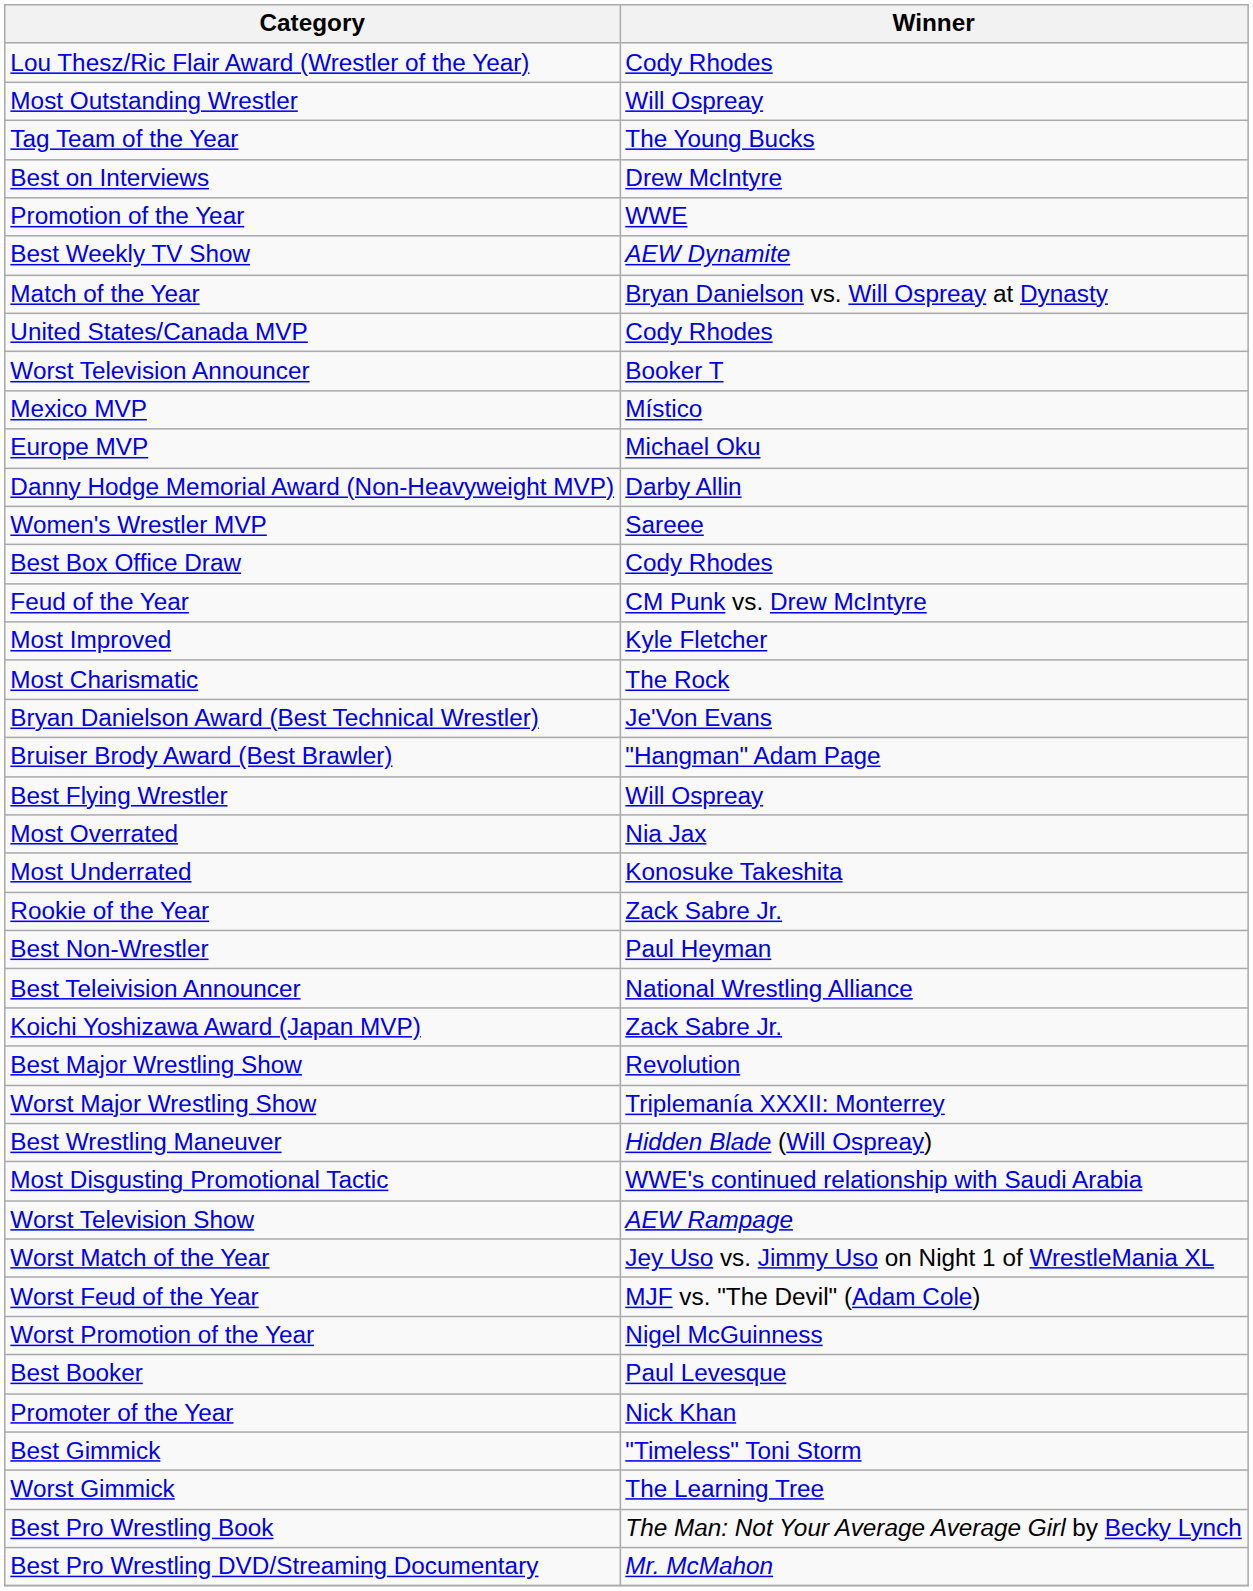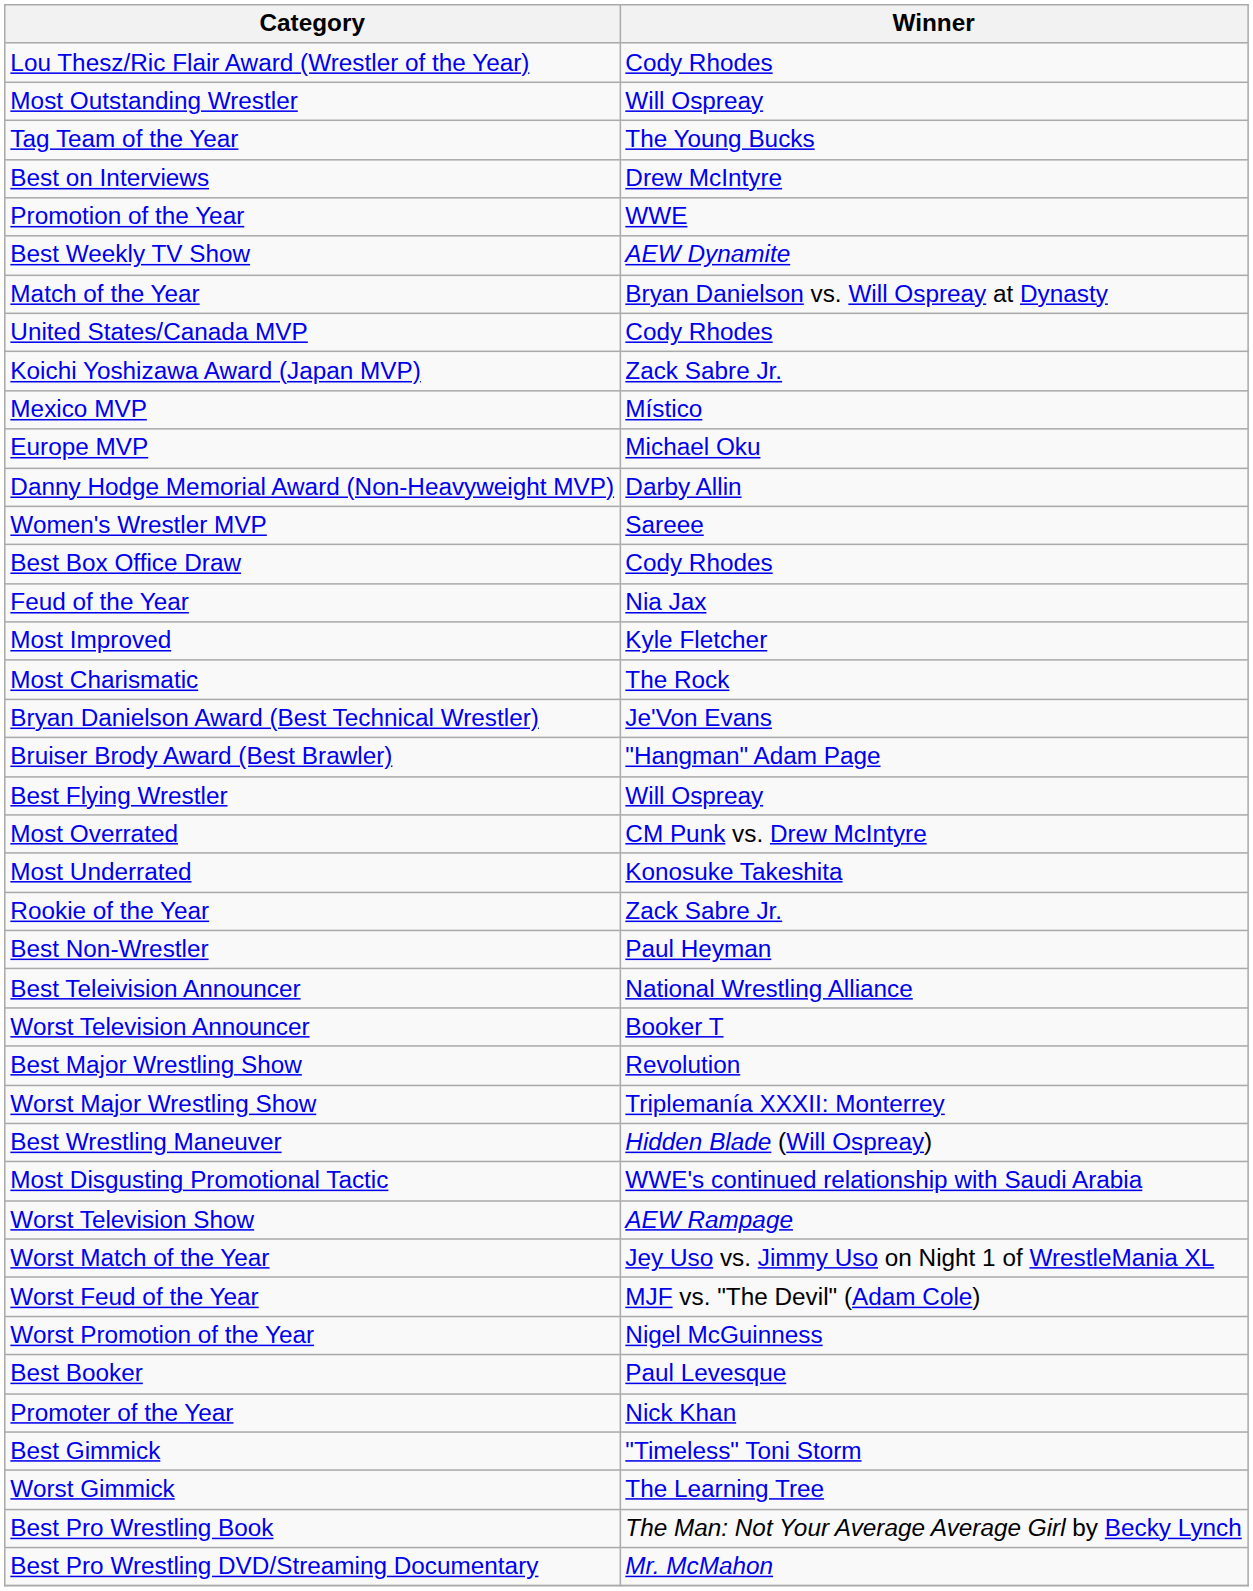rows swapped: Koichi Yoshizawa Award (Japan MVP) <-> Worst Television Announcer
Feud of the Year | Winner: CM Punk vs. Drew McIntyre -> Nia Jax
Most Overrated | Winner: Nia Jax -> CM Punk vs. Drew McIntyre
